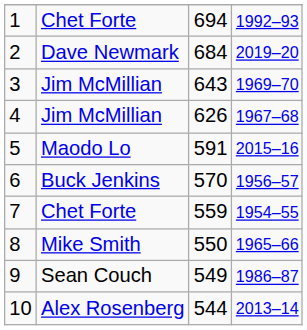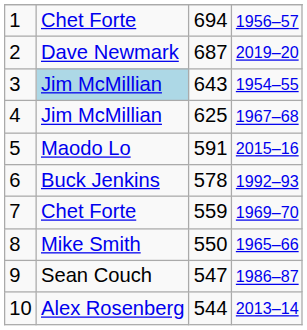1 | column 4: 1992–93 -> 1956–57
2 | column 3: 684 -> 687
3 | column 2: no background -> lightblue background
3 | column 4: 1969–70 -> 1954–55
4 | column 3: 626 -> 625
6 | column 3: 570 -> 578
6 | column 4: 1956–57 -> 1992–93
7 | column 4: 1954–55 -> 1969–70
9 | column 3: 549 -> 547
